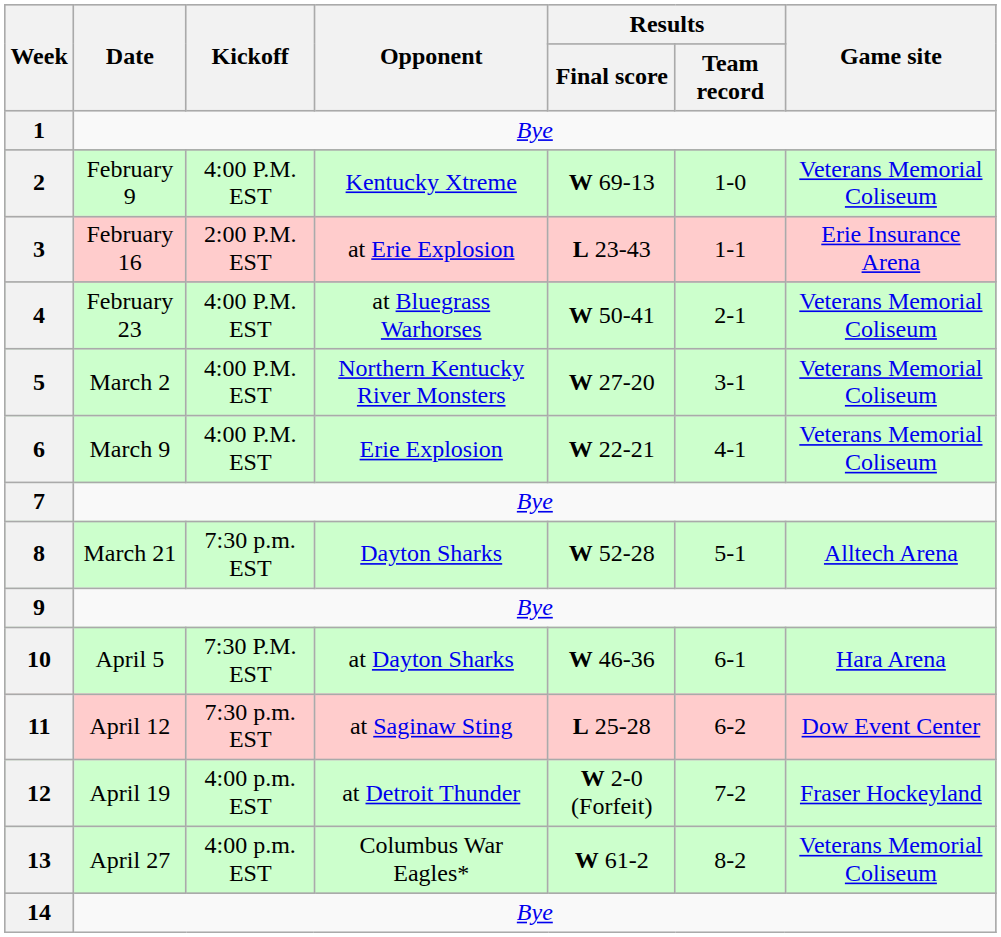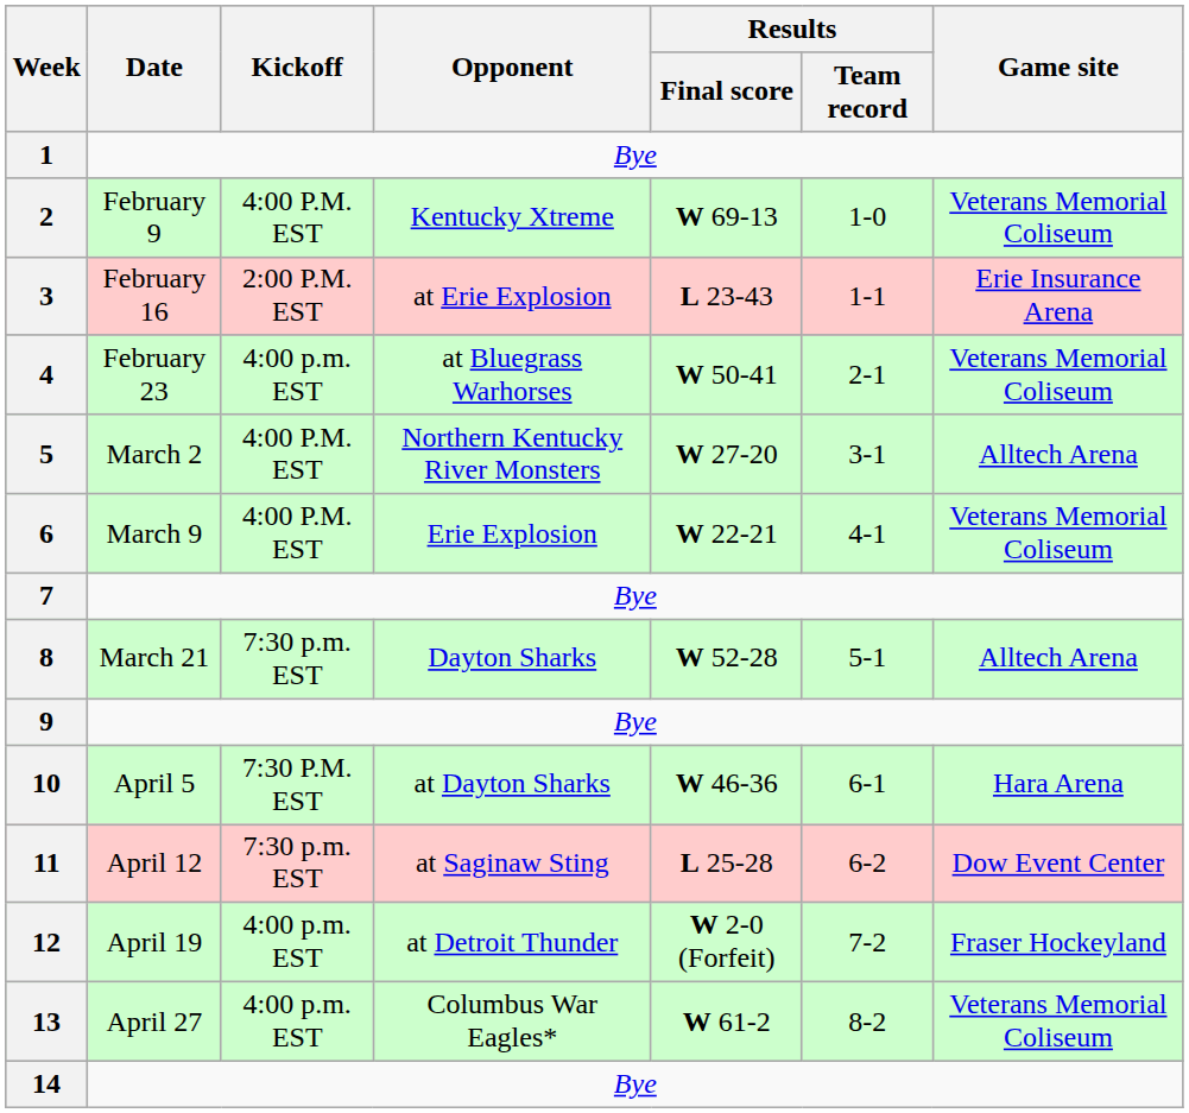4 | Kickoff: 4:00 P.M. EST -> 4:00 p.m. EST
5 | Game site: Veterans Memorial Coliseum -> Alltech Arena
